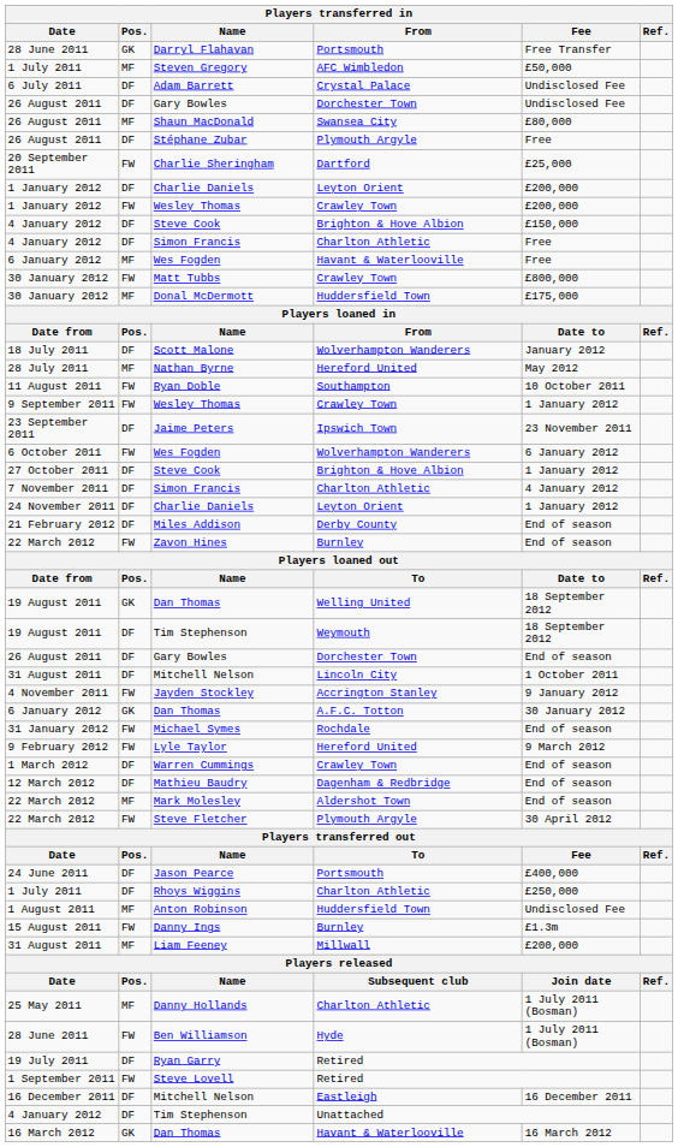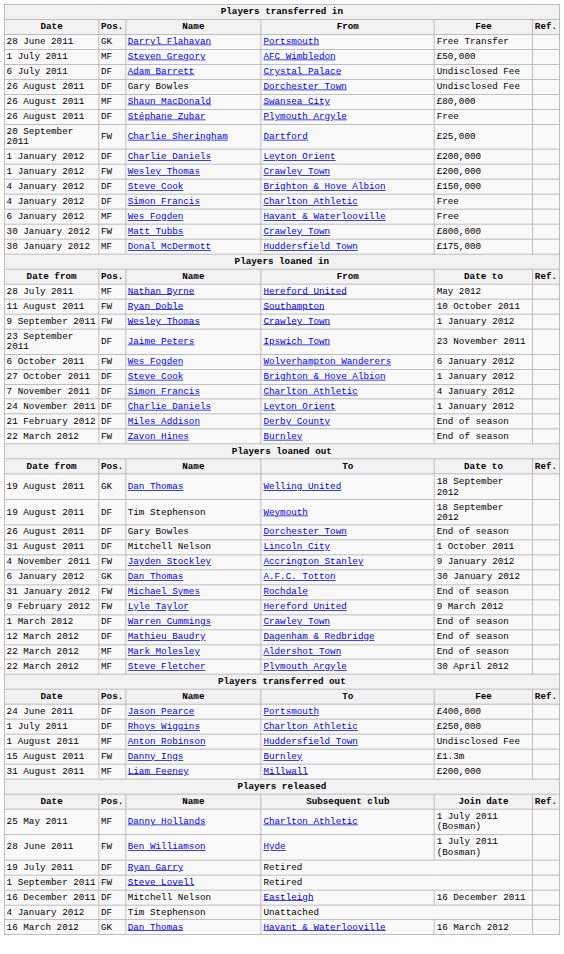- row: 18 July 2011 | DF | Scott Malone | Wolverhampton Wanderers | January 2012
Steve Fletcher | Pos.: FW -> MF
